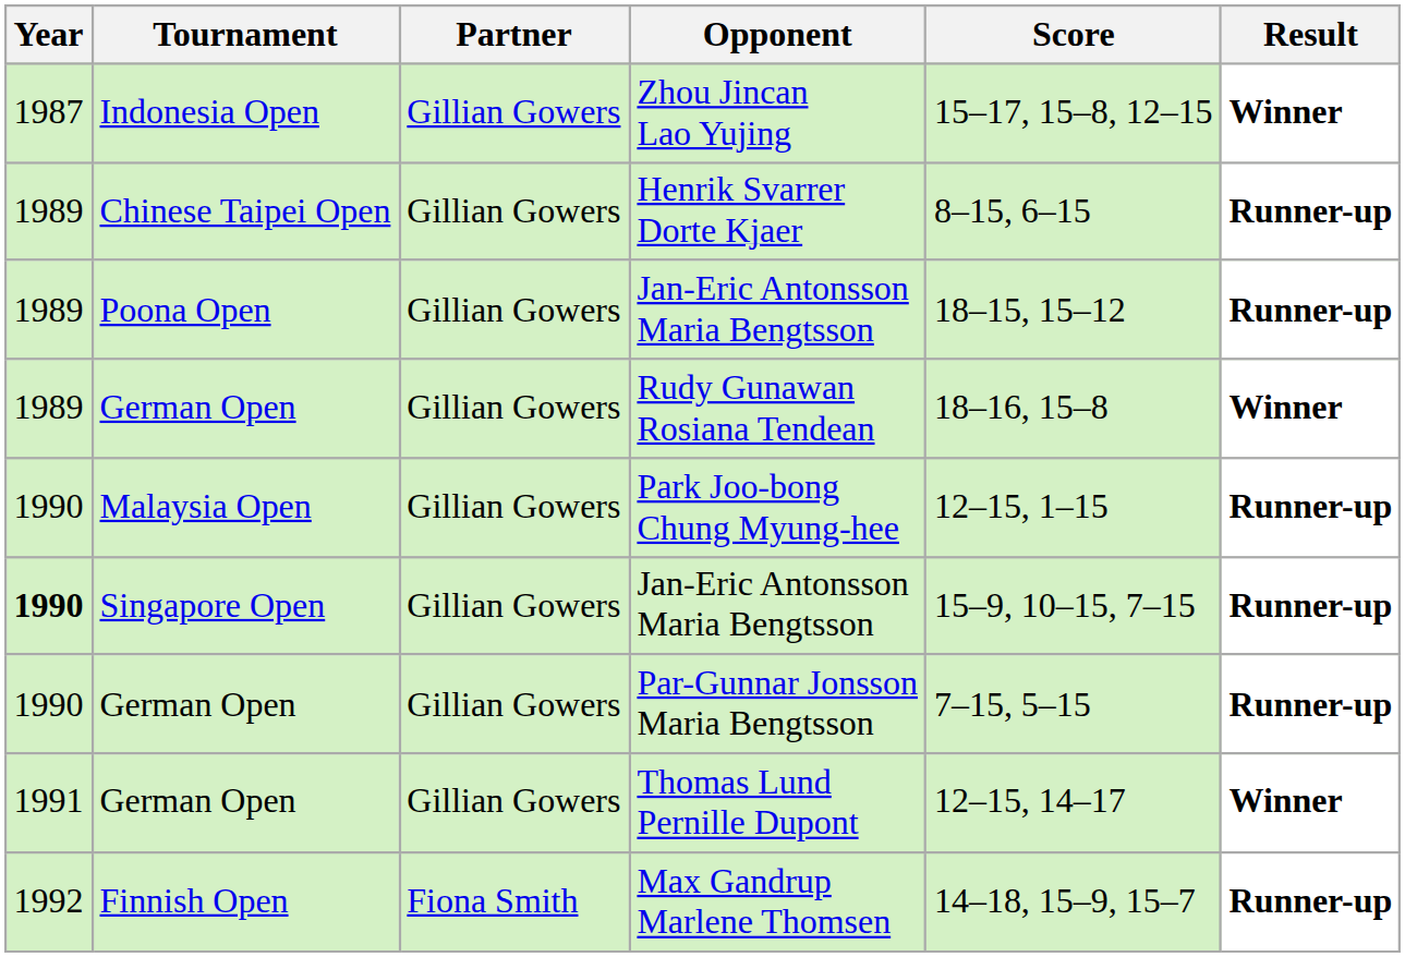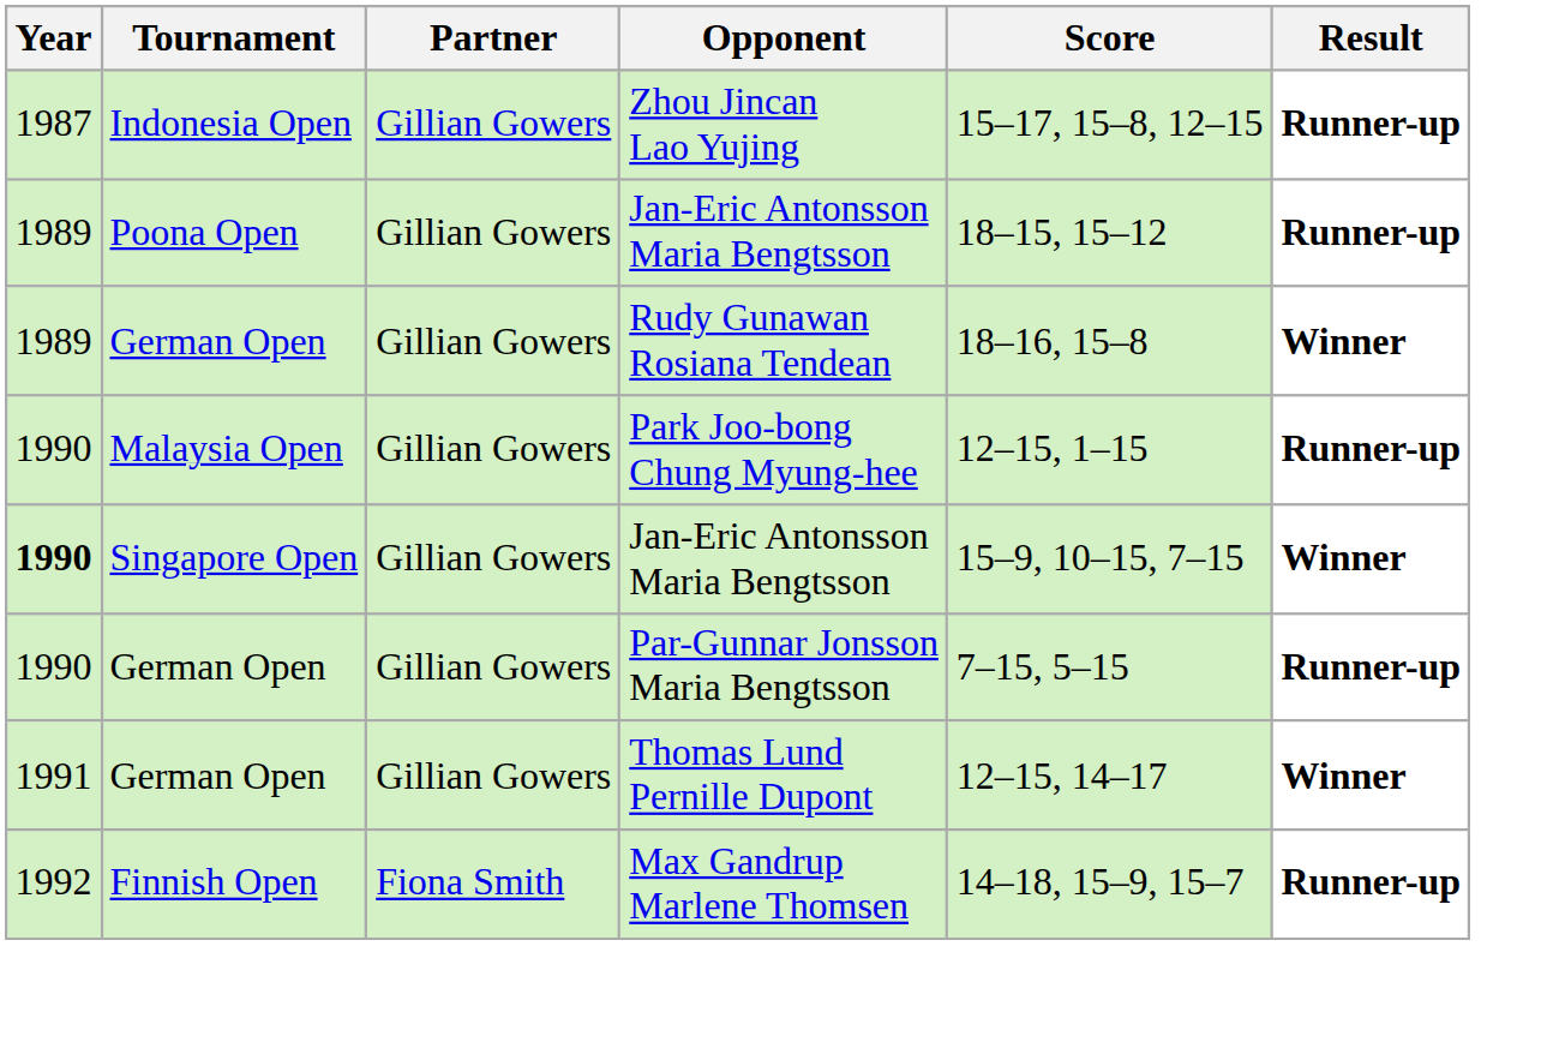Zhou Jincan Lao Yujing | Result: Winner -> Runner-up
- row: 1989 | Chinese Taipei Open | Gillian Gowers | Henrik Svarrer Dorte Kjaer | 8–15, 6–15 | Runner-up
Singapore Open / Jan-Eric Antonsson Maria Bengtsson | Result: Runner-up -> Winner
